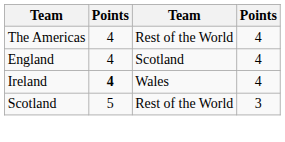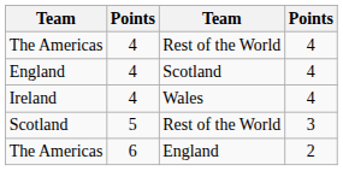Ireland | column 2: bold -> normal
+ row: The Americas | 6 | England | 2
